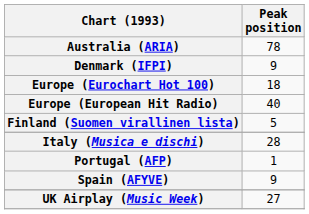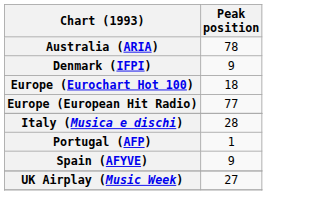Europe (European Hit Radio) | Peak position: 40 -> 77
- row: Finland (Suomen virallinen lista) | 5
